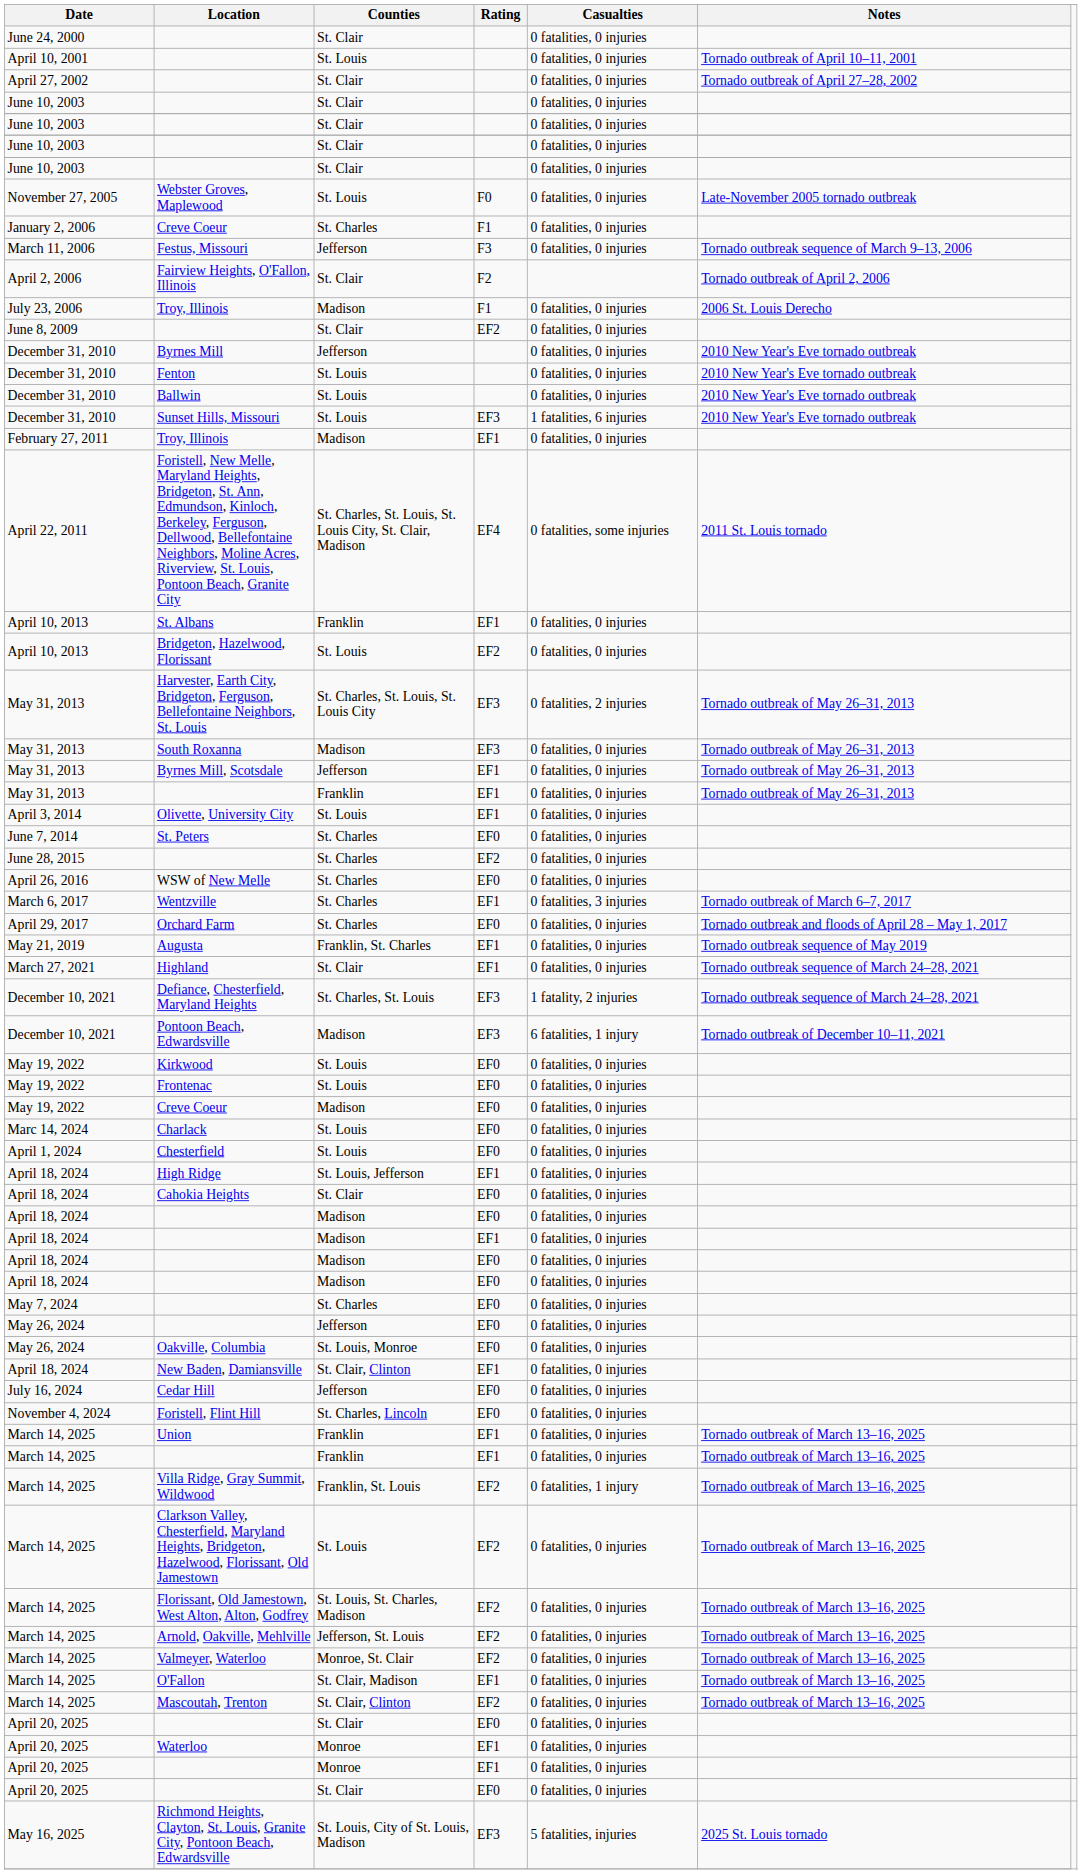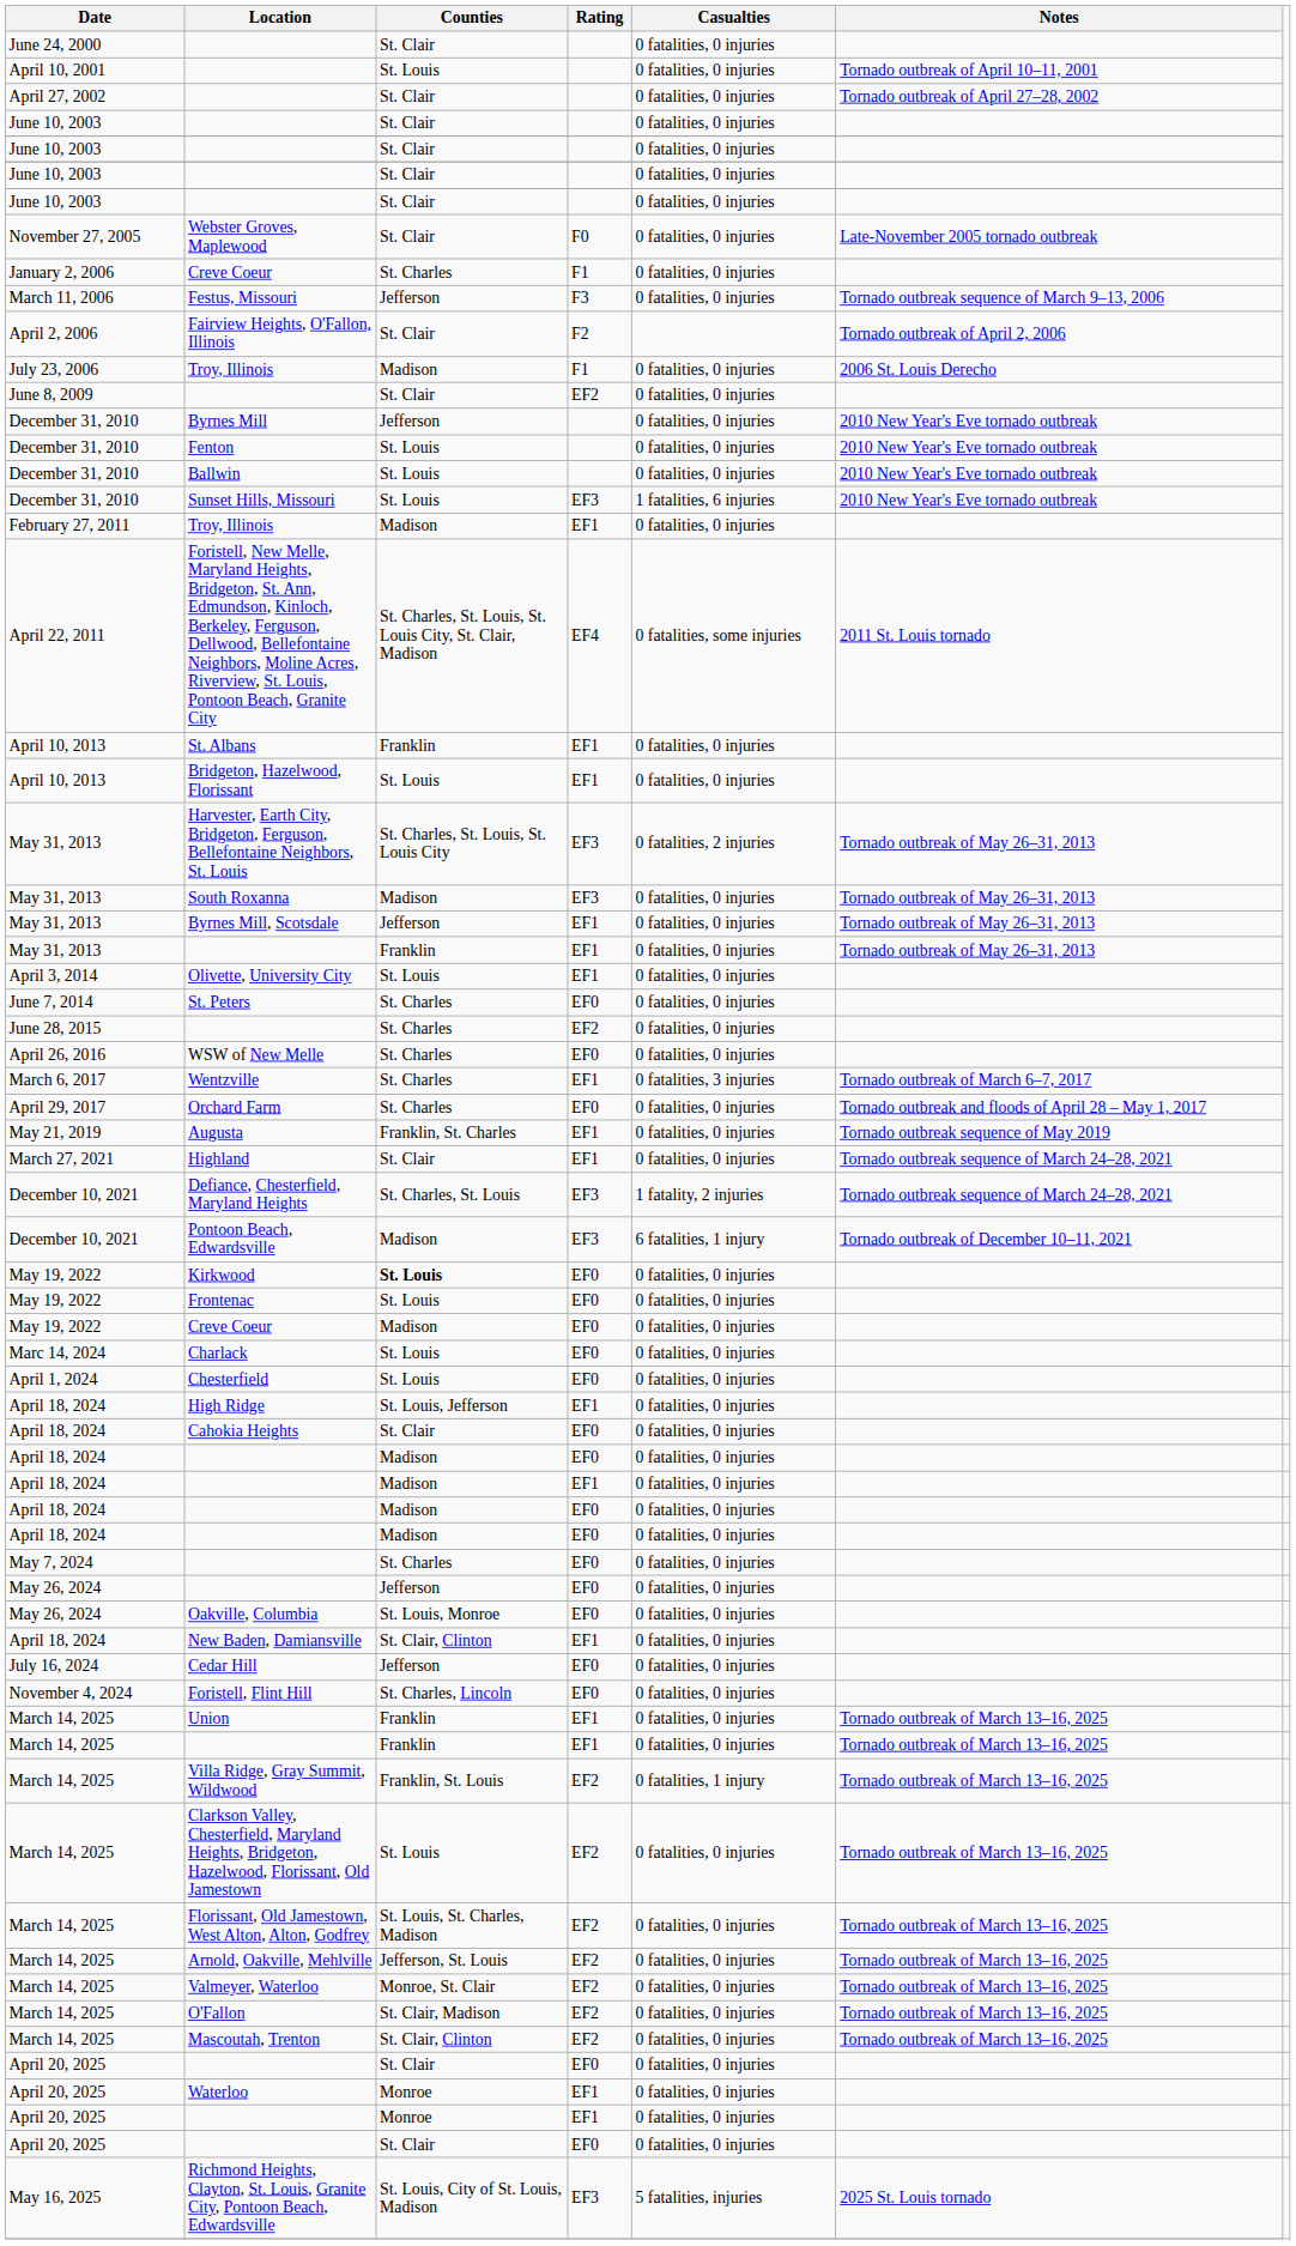Webster Groves, Maplewood | Counties: St. Louis -> St. Clair
Bridgeton, Hazelwood, Florissant | Rating: EF2 -> EF1
Kirkwood | Counties: normal -> bold
O'Fallon | Rating: EF1 -> EF2
